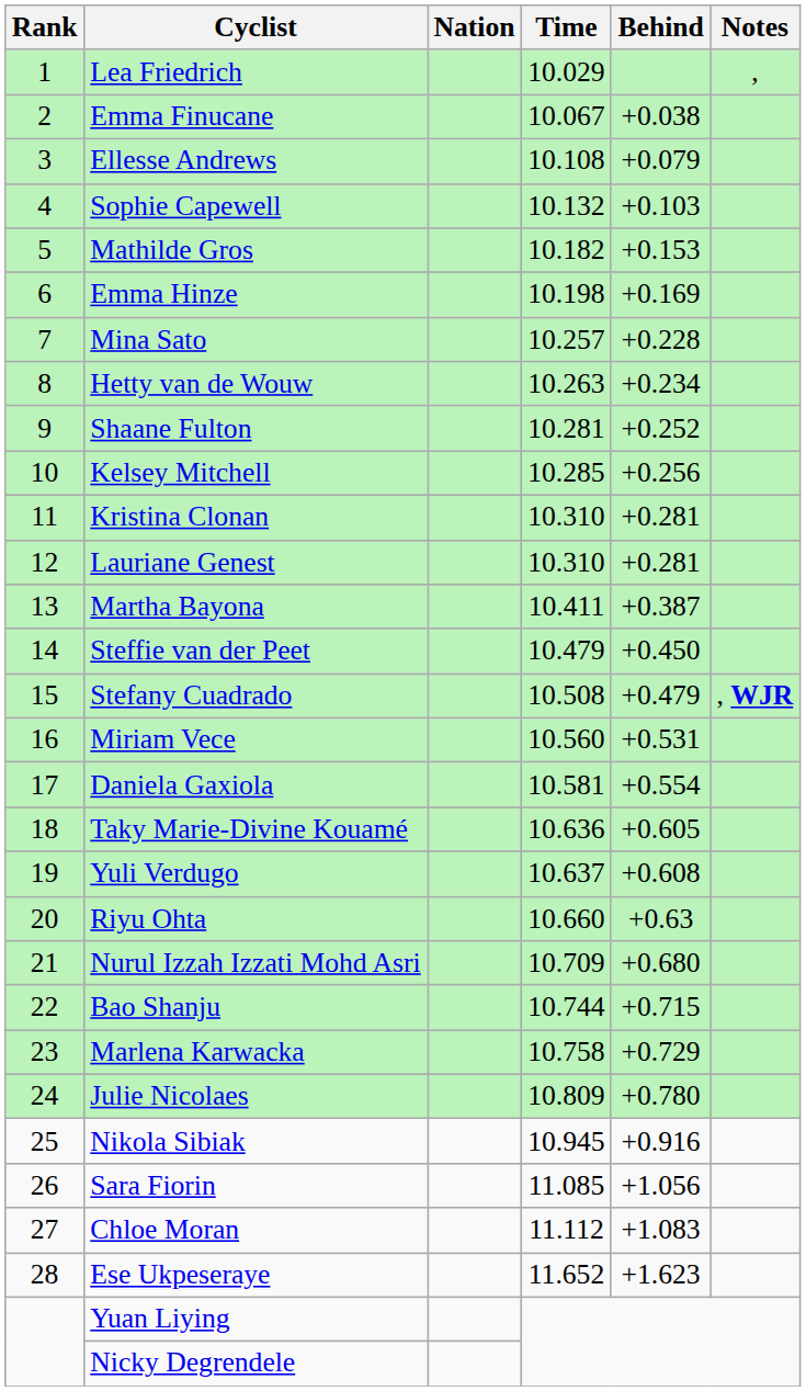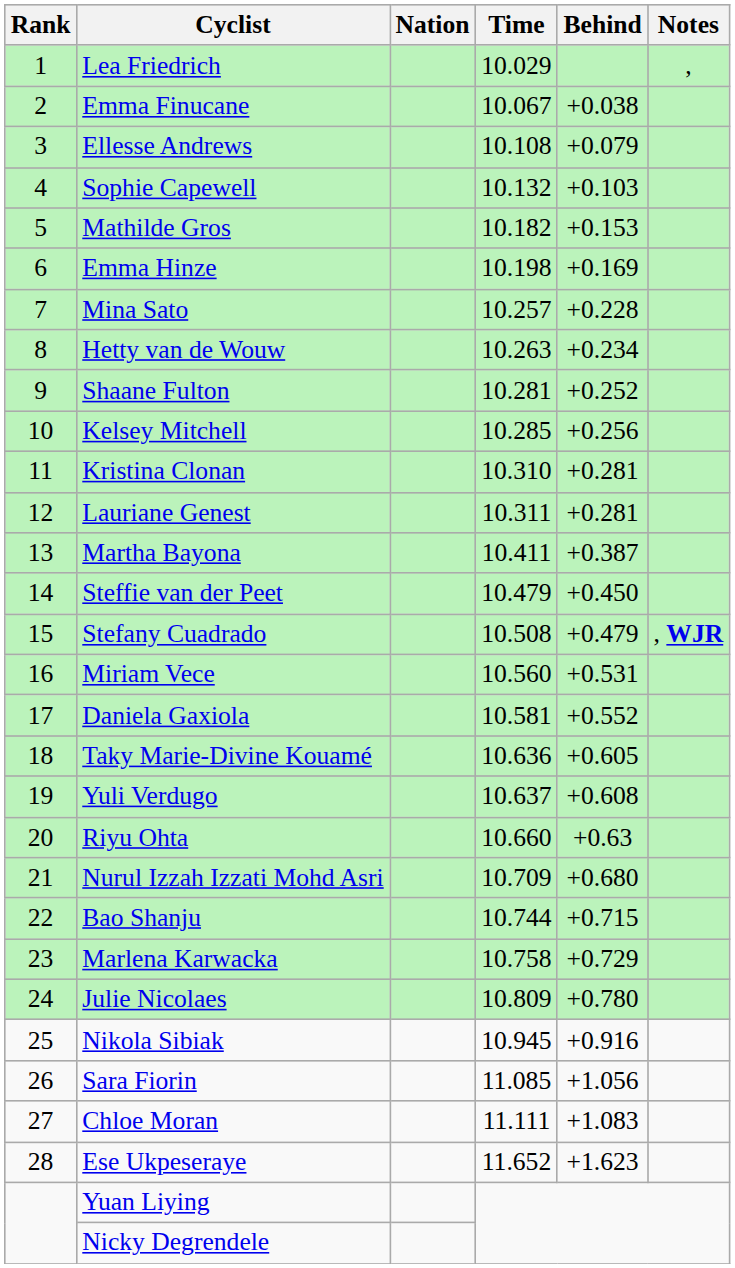Lauriane Genest | Time: 10.310 -> 10.311
Daniela Gaxiola | Behind: +0.554 -> +0.552
Chloe Moran | Time: 11.112 -> 11.111
